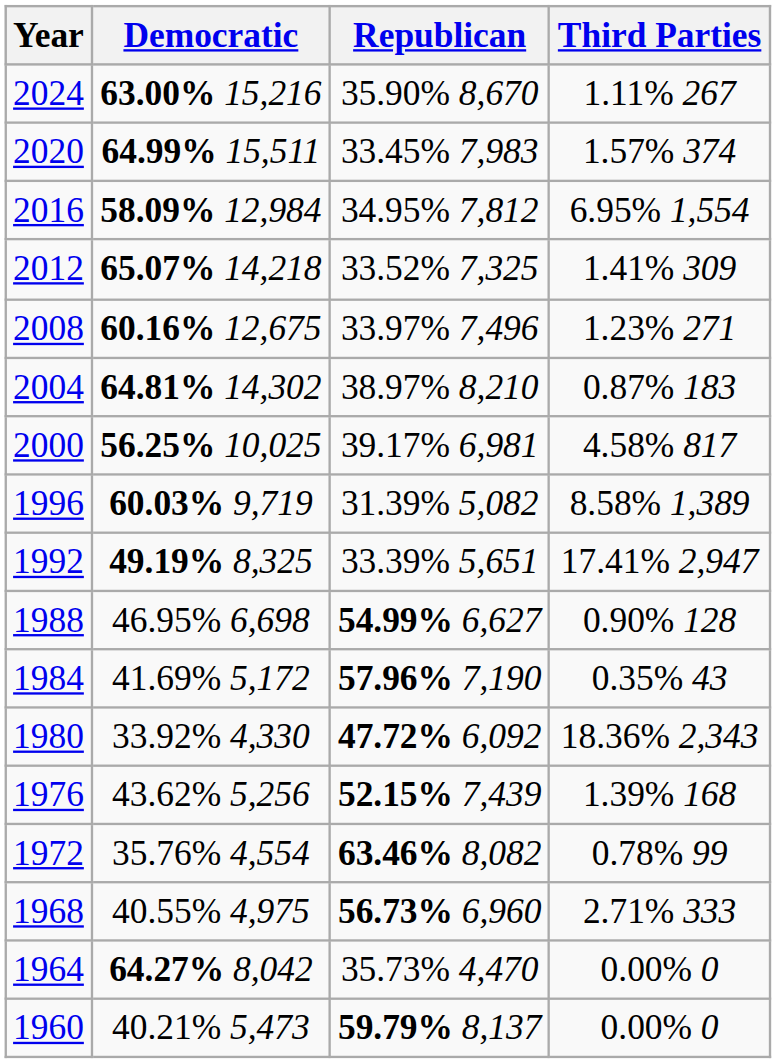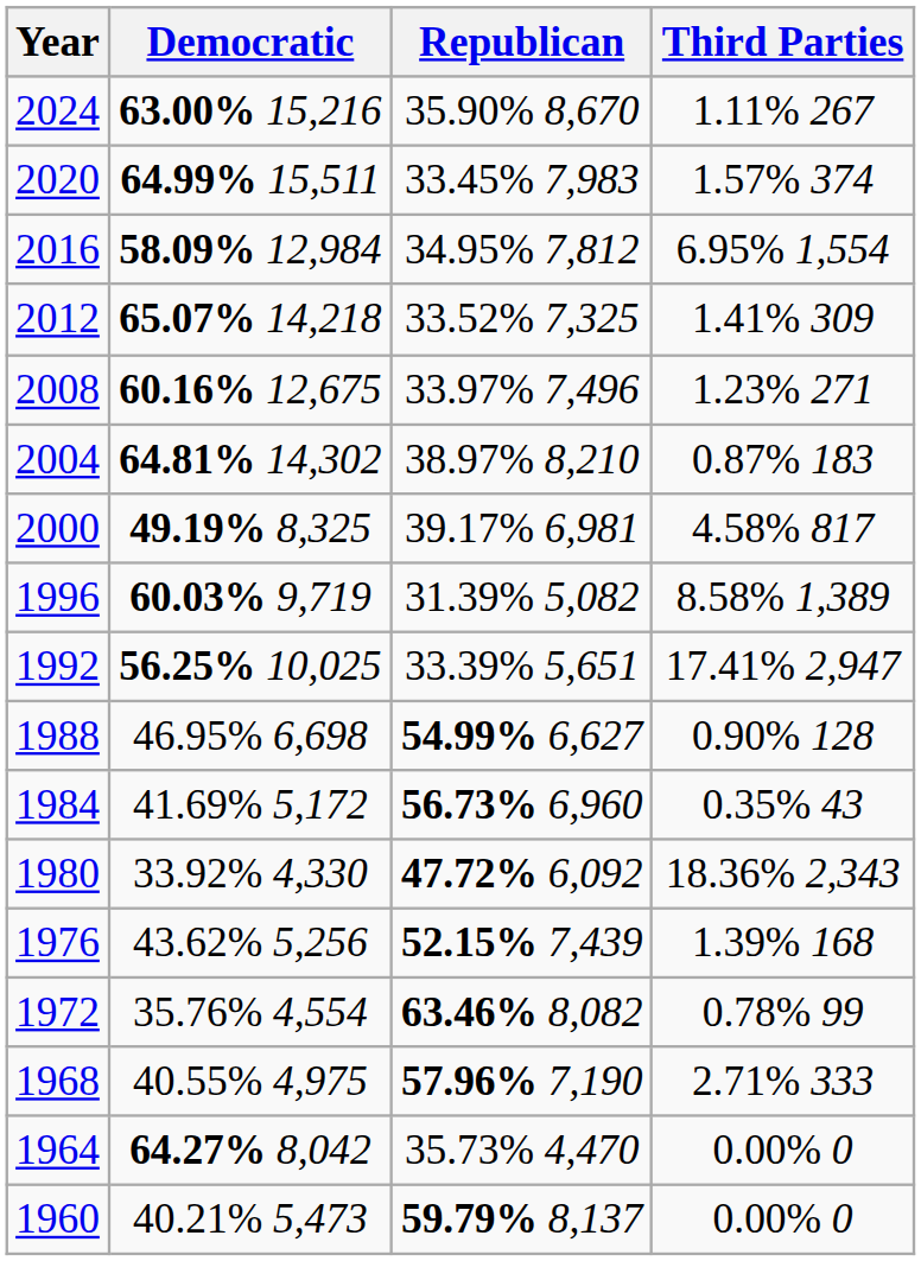2000 | Democratic: 56.25% 10,025 -> 49.19% 8,325
1992 | Democratic: 49.19% 8,325 -> 56.25% 10,025
1984 | Republican: 57.96% 7,190 -> 56.73% 6,960
1968 | Republican: 56.73% 6,960 -> 57.96% 7,190
